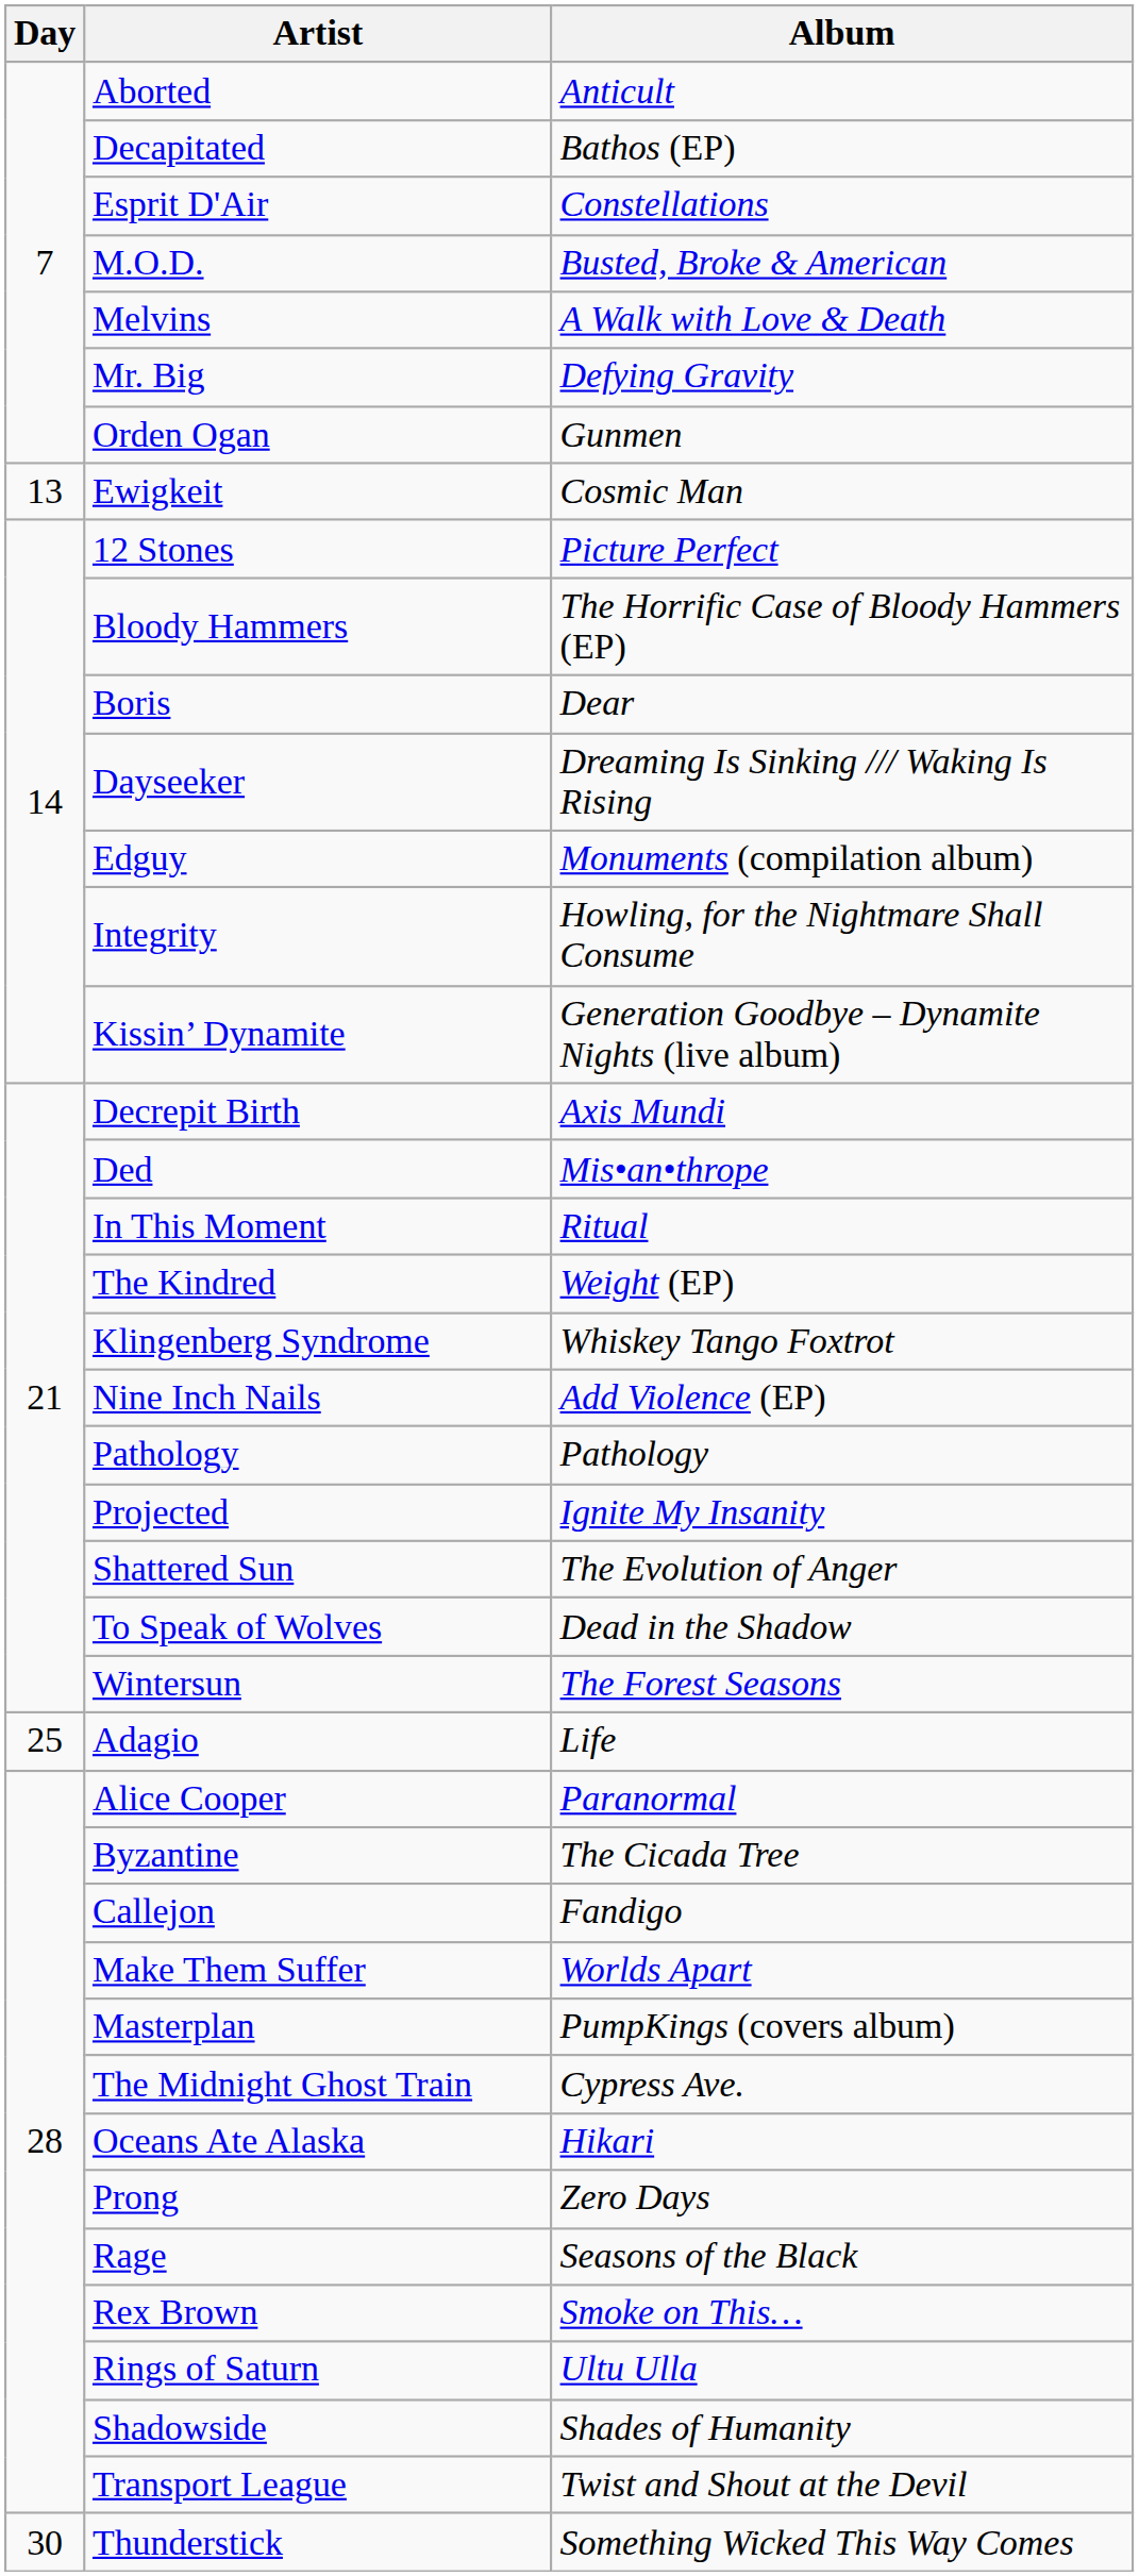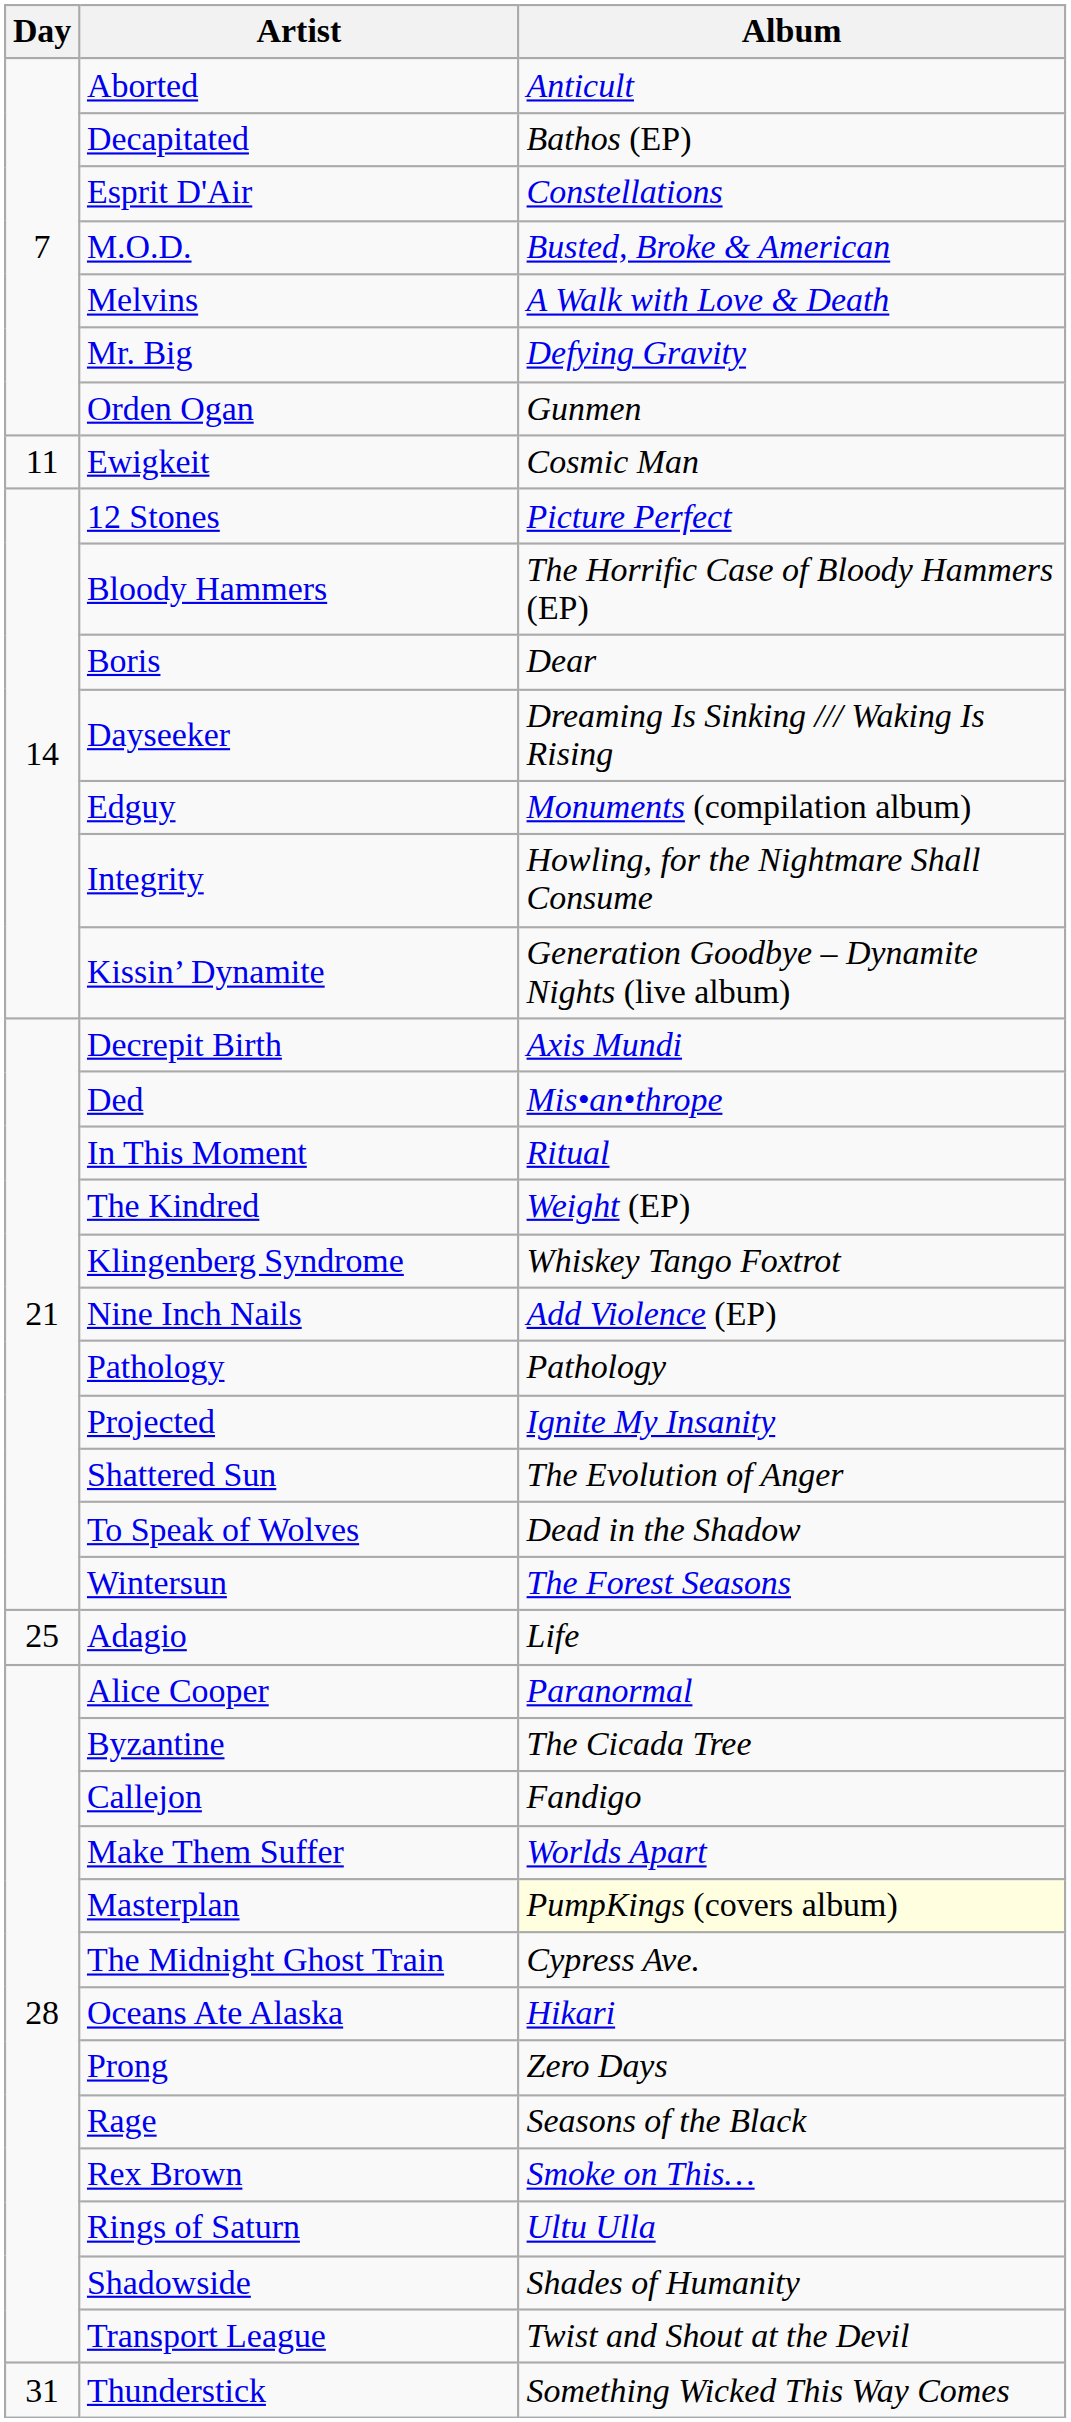Ewigkeit | Day: 13 -> 11
Masterplan | Album: no background -> lightyellow background
Thunderstick | Day: 30 -> 31
